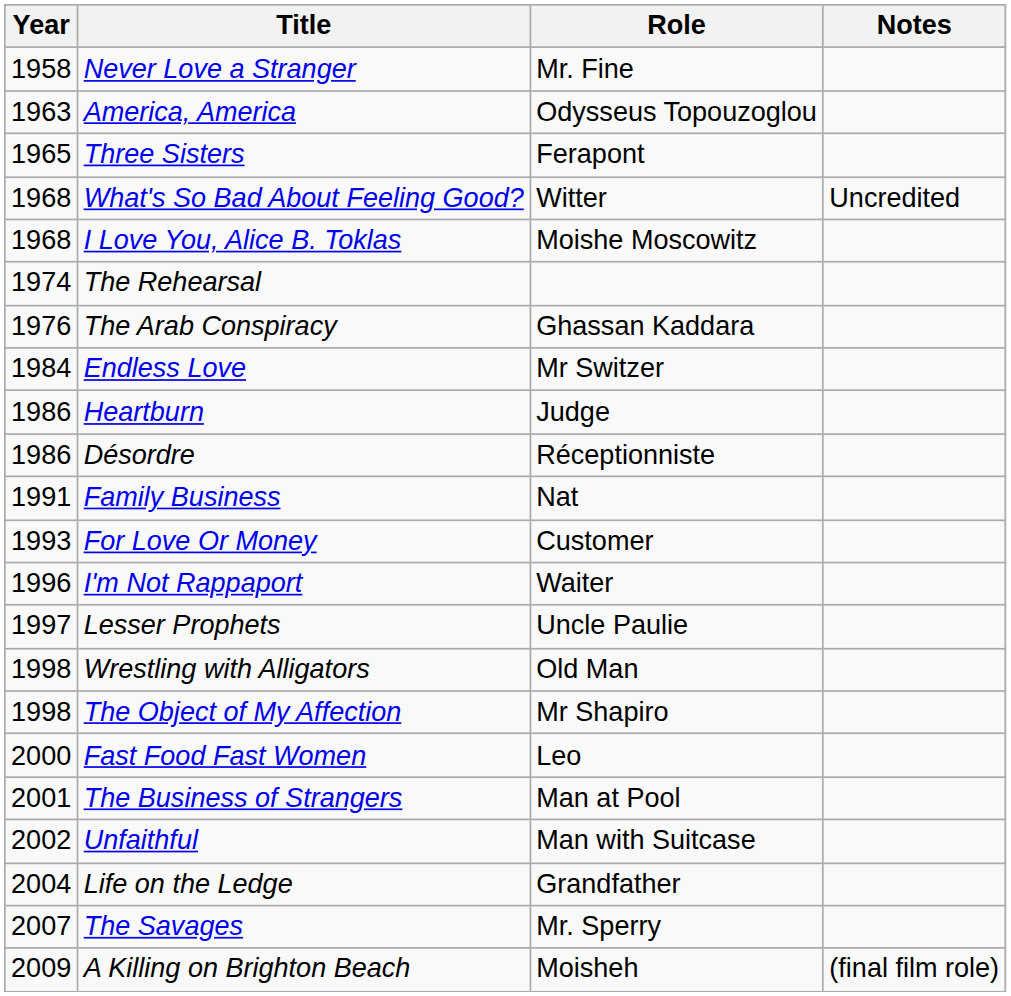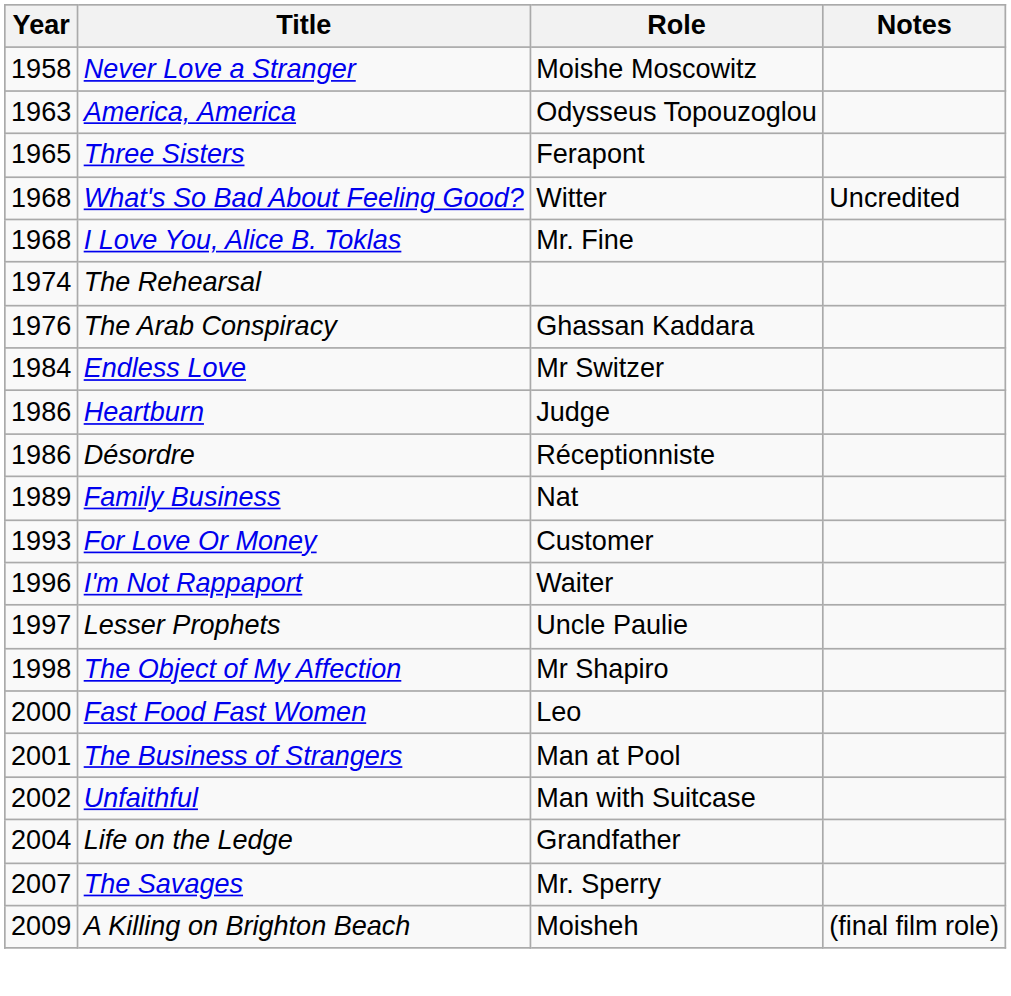Never Love a Stranger | Role: Mr. Fine -> Moishe Moscowitz
I Love You, Alice B. Toklas | Role: Moishe Moscowitz -> Mr. Fine
Family Business | Year: 1991 -> 1989
- row: 1998 | Wrestling with Alligators | Old Man
